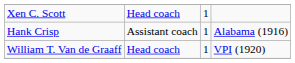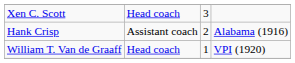Xen C. Scott | column 3: 1 -> 3
Hank Crisp | column 3: 1 -> 2
